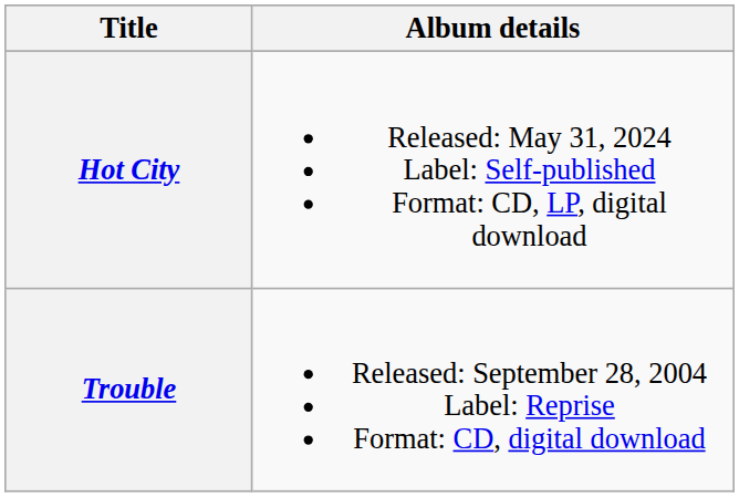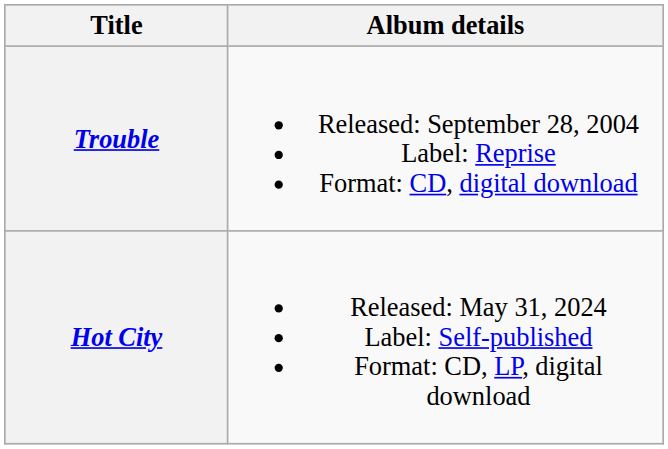rows swapped: Trouble <-> Hot City
